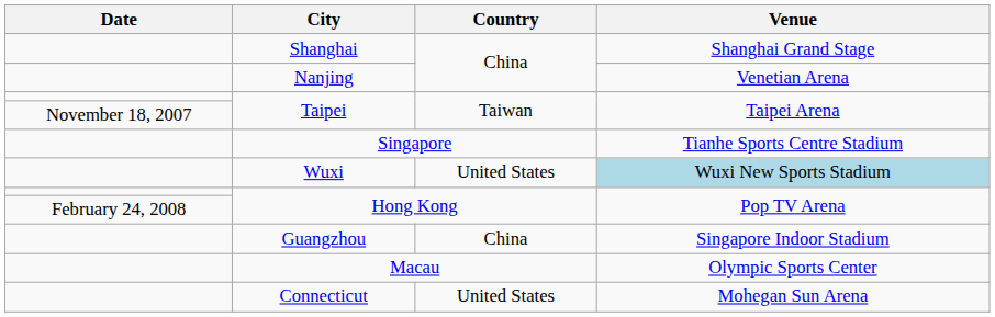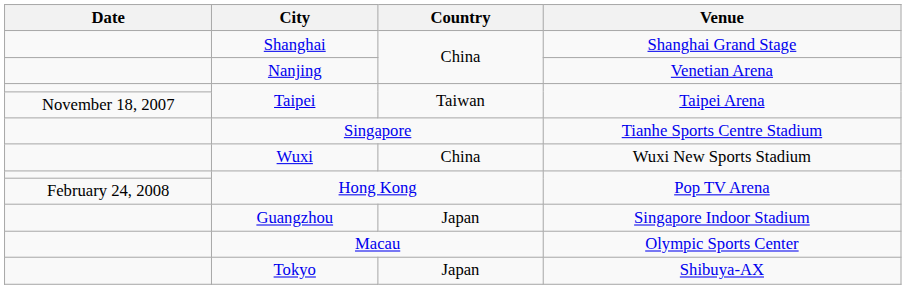Wuxi | Country: United States -> China
Wuxi | Venue: lightblue background -> no background
Guangzhou | Country: China -> Japan
- row: Connecticut | United States | Mohegan Sun Arena
+ row: Tokyo | Japan | Shibuya-AX
